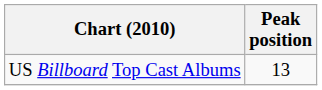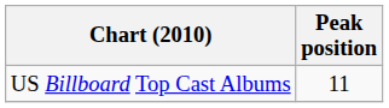US Billboard Top Cast Albums | Peak position: 13 -> 11
